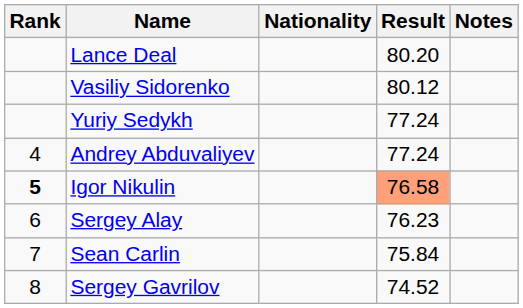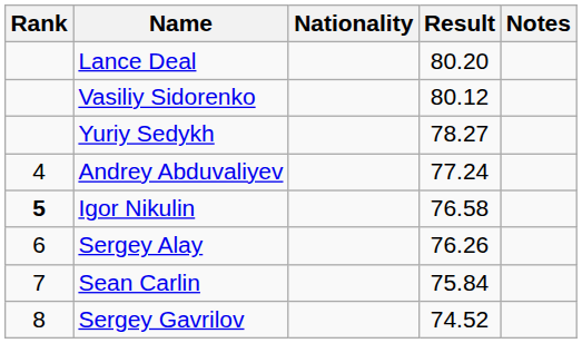Yuriy Sedykh | Result: 77.24 -> 78.27
Igor Nikulin | Result: lightsalmon background -> no background
Sergey Alay | Result: 76.23 -> 76.26
